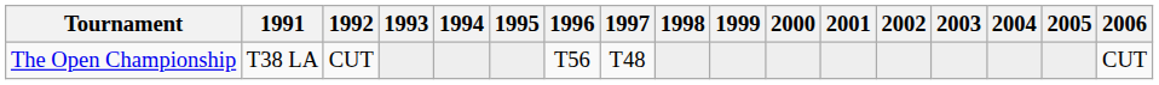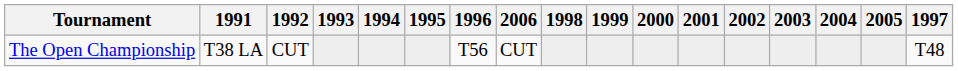columns swapped: 1997 <-> 2006
